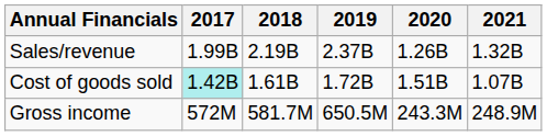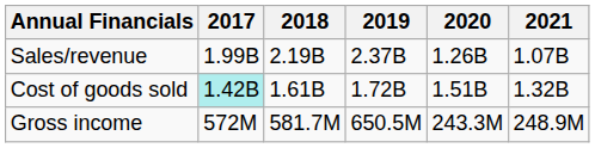Sales/revenue | 2021: 1.32B -> 1.07B
Cost of goods sold | 2021: 1.07B -> 1.32B
